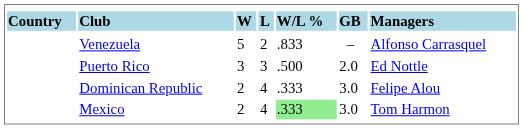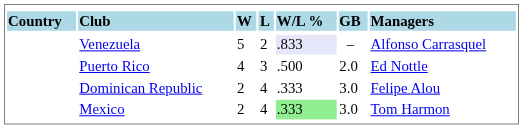Venezuela | column 5: no background -> lavender background
Puerto Rico | column 3: 3 -> 4
